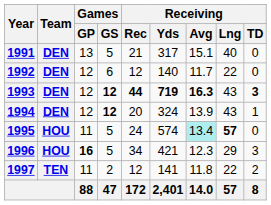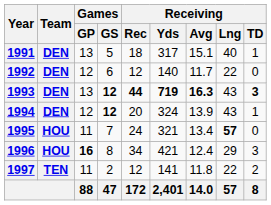1991 | Receiving / Rec: 21 -> 18
1991 | Receiving / TD: 0 -> 1
1993 | Games / GP: 12 -> 13
1995 | Games / GS: 5 -> 7
1995 | Receiving / Yds: 574 -> 321
1995 | Receiving / Avg: paleturquoise background -> no background
1996 | Games / GS: 5 -> 8
1996 | Receiving / Avg: 12.3 -> 12.4
